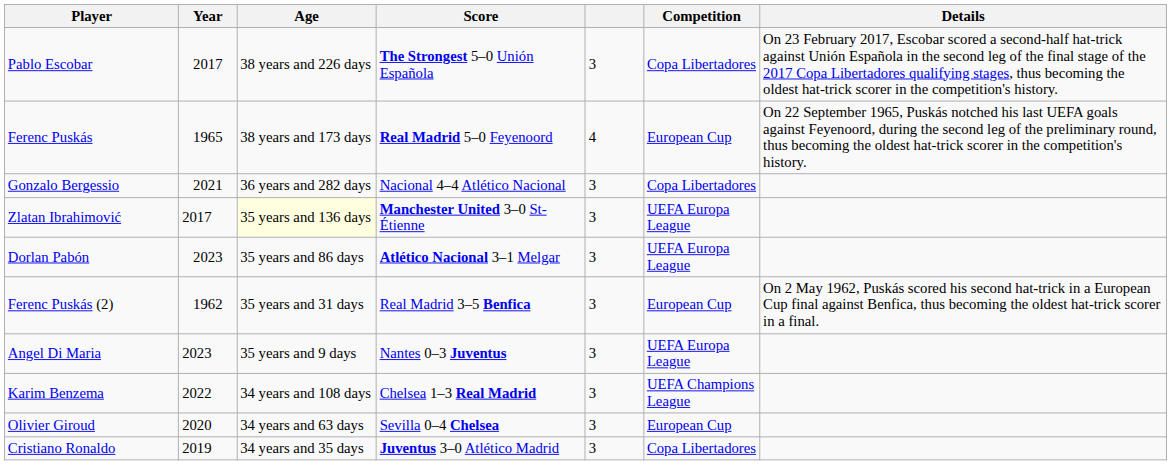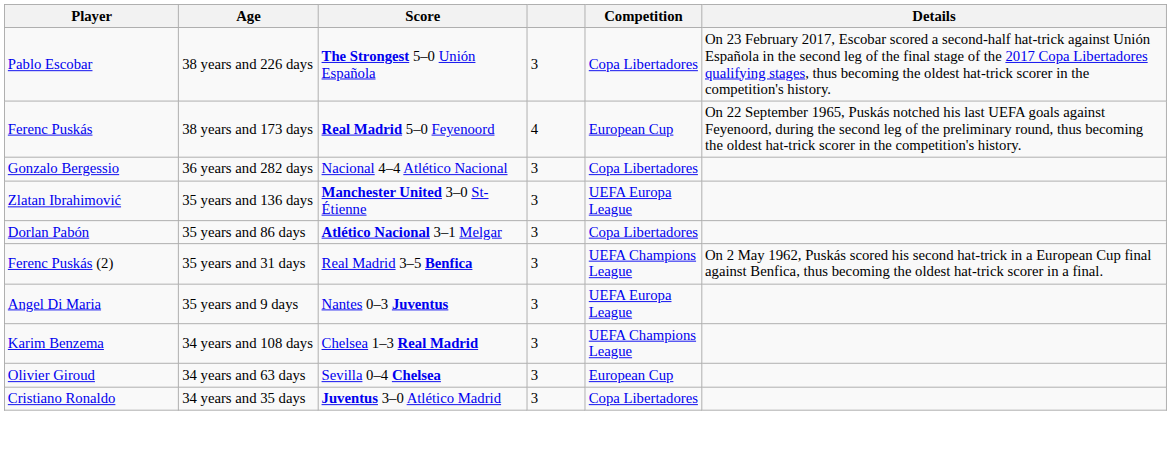- column: Year | 2017 | 1965 | 2021 | 2017 | 2023 | 1962 | 2023 | 2022 | 2020 | 2019
Zlatan Ibrahimović | Age: lightyellow background -> no background
Dorlan Pabón | Competition: UEFA Europa League -> Copa Libertadores
Ferenc Puskás (2) | Competition: European Cup -> UEFA Champions League
